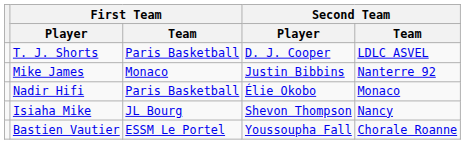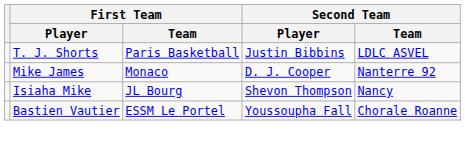T. J. Shorts | Second Team / Player: D. J. Cooper -> Justin Bibbins
Mike James | Second Team / Player: Justin Bibbins -> D. J. Cooper
- row: Nadir Hifi | Paris Basketball | Élie Okobo | Monaco
